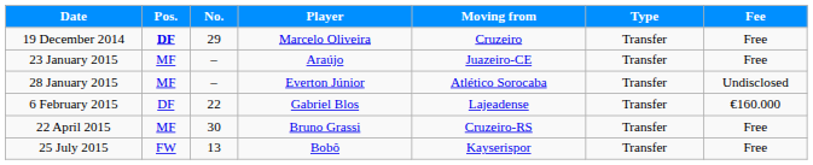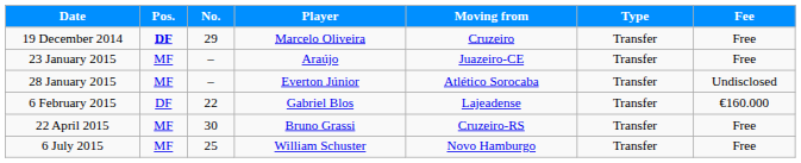+ row: 6 July 2015 | MF | 25 | William Schuster | Novo Hamburgo | Transfer | Free
- row: 25 July 2015 | FW | 13 | Bobô | Kayserispor | Transfer | Free
